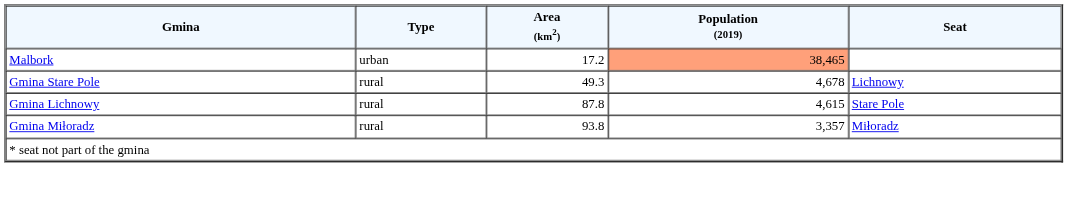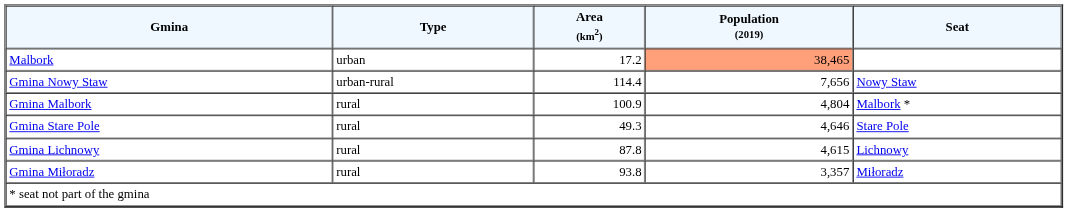+ row: Gmina Nowy Staw | urban-rural | 114.4 | 7,656 | Nowy Staw
+ row: Gmina Malbork | rural | 100.9 | 4,804 | Malbork *
Gmina Stare Pole | Population (2019): 4,678 -> 4,646
Gmina Stare Pole | Seat: Lichnowy -> Stare Pole
Gmina Lichnowy | Seat: Stare Pole -> Lichnowy
